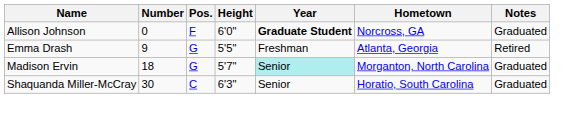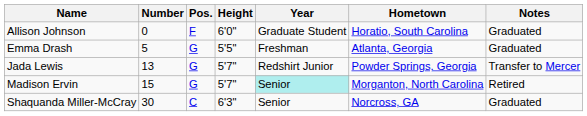Allison Johnson | Year: bold -> normal
Allison Johnson | Hometown: Norcross, GA -> Horatio, South Carolina
Emma Drash | Number: 9 -> 5
Emma Drash | Notes: Retired -> Graduated
+ row: Jada Lewis | 13 | G | 5'7" | Redshirt Junior | Powder Springs, Georgia | Transfer to Mercer
Madison Ervin | Number: 18 -> 15
Madison Ervin | Notes: Graduated -> Retired
Shaquanda Miller-McCray | Hometown: Horatio, South Carolina -> Norcross, GA
